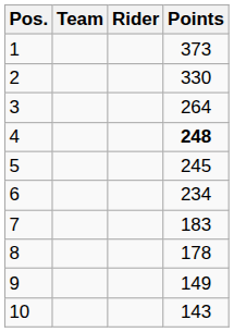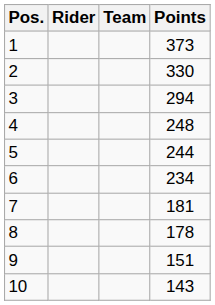columns swapped: Rider <-> Team
3 | Points: 264 -> 294
4 | Points: bold -> normal
5 | Points: 245 -> 244
7 | Points: 183 -> 181
9 | Points: 149 -> 151
